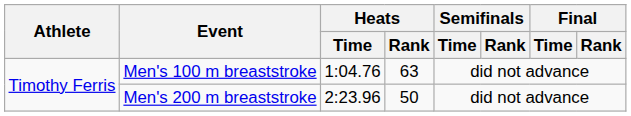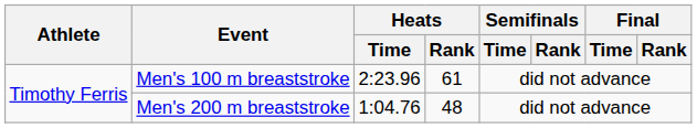Men's 100 m breaststroke | Heats / Time: 1:04.76 -> 2:23.96
Men's 100 m breaststroke | Heats / Rank: 63 -> 61
Men's 200 m breaststroke | Heats / Time: 2:23.96 -> 1:04.76
Men's 200 m breaststroke | Heats / Rank: 50 -> 48
